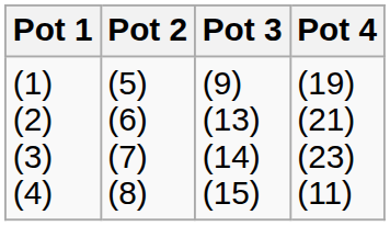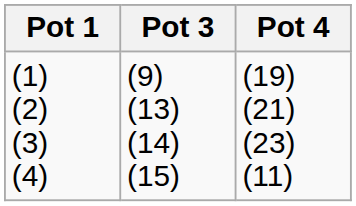- column: Pot 2 | (5) (6) (7) (8)
